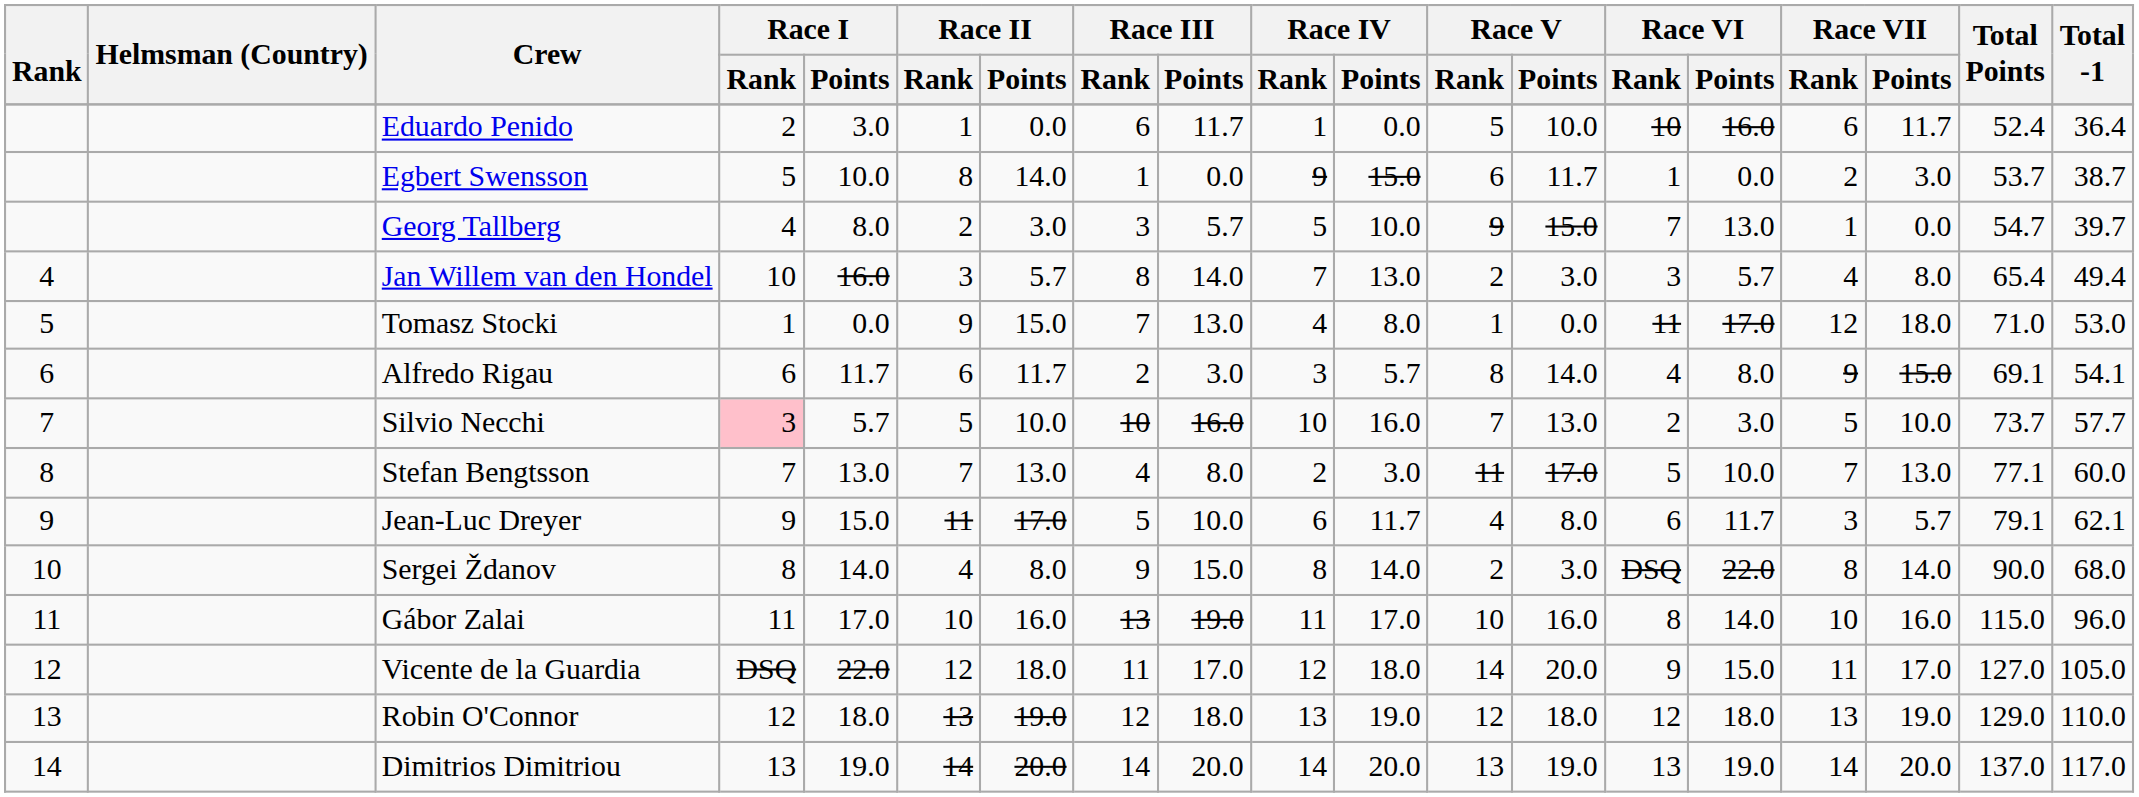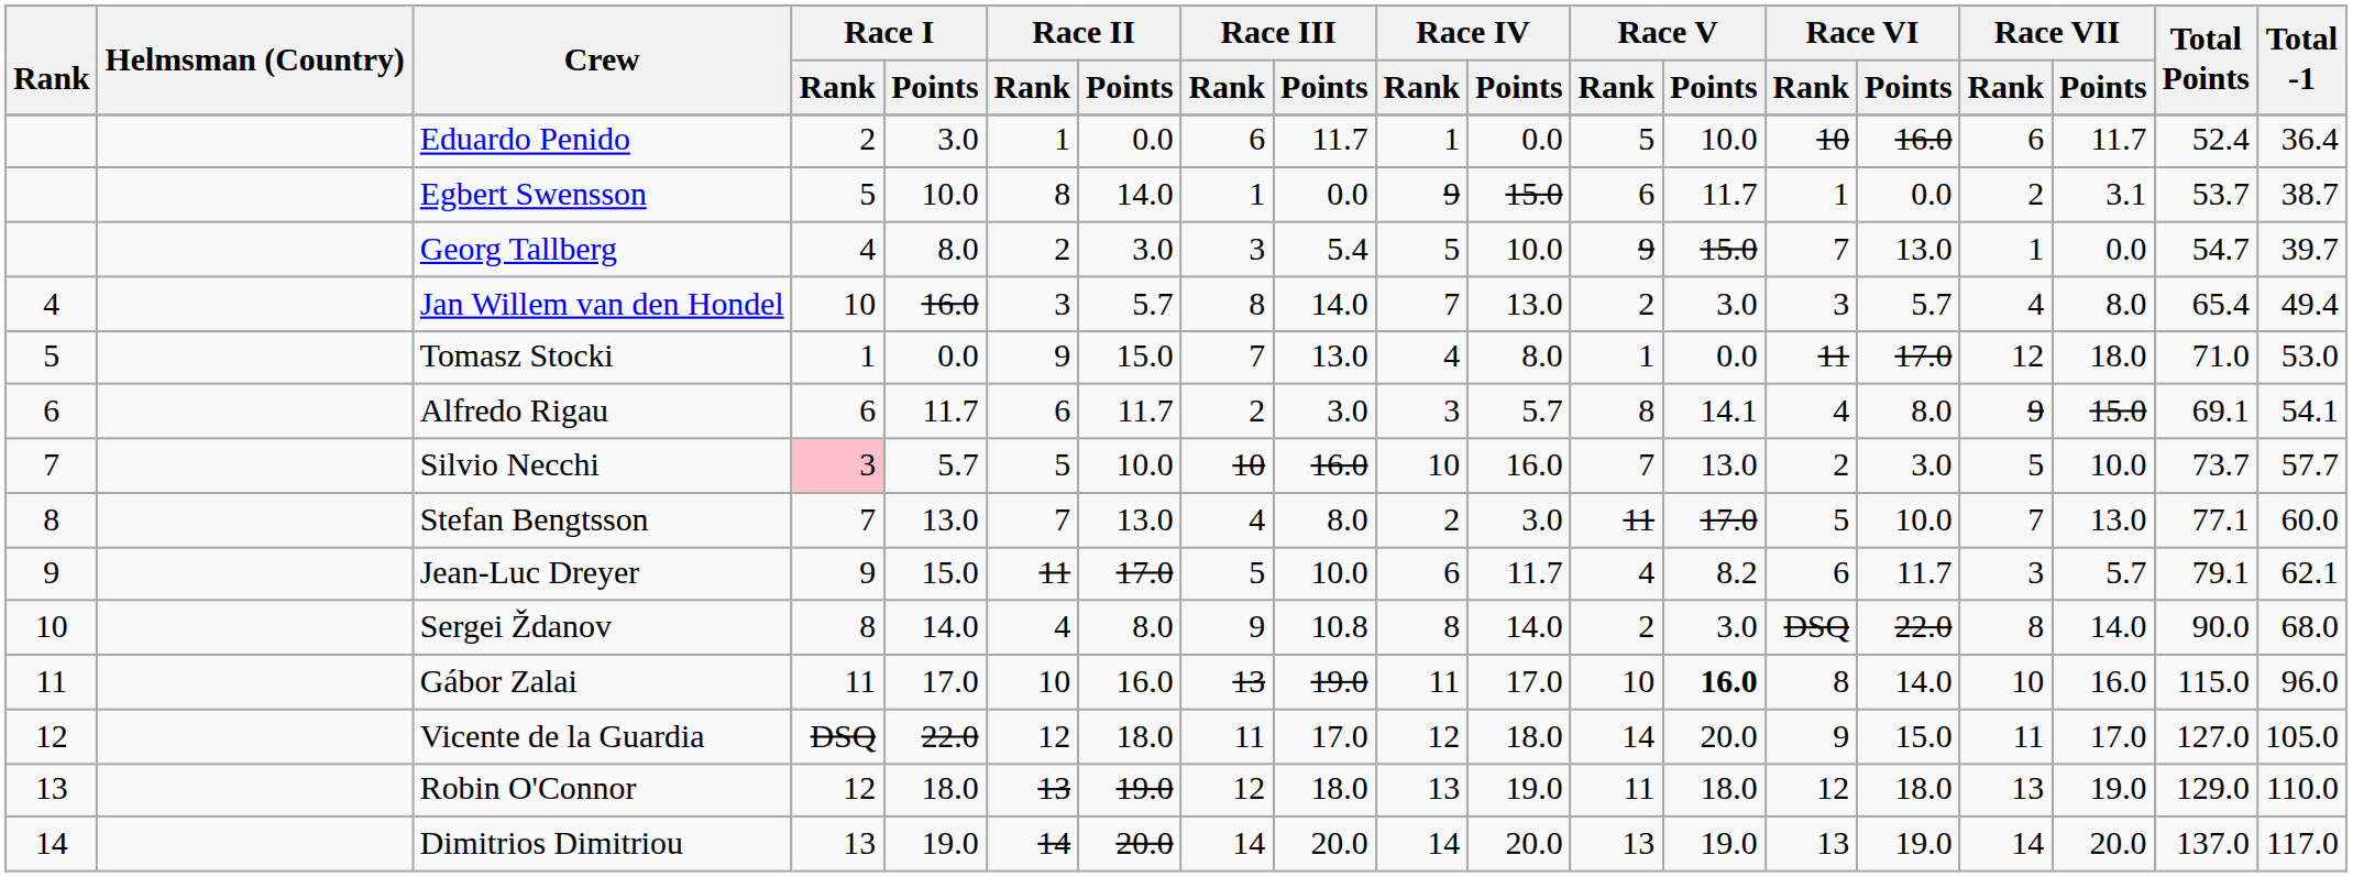Egbert Swensson | Race VII / Points: 3.0 -> 3.1
Georg Tallberg | Race III / Points: 5.7 -> 5.4
Alfredo Rigau | Race V / Points: 14.0 -> 14.1
Jean-Luc Dreyer | Race V / Points: 8.0 -> 8.2
Sergei Ždanov | Race III / Points: 15.0 -> 10.8
Gábor Zalai | Race V / Points: normal -> bold
Robin O'Connor | Race V / Rank: 12 -> 11
